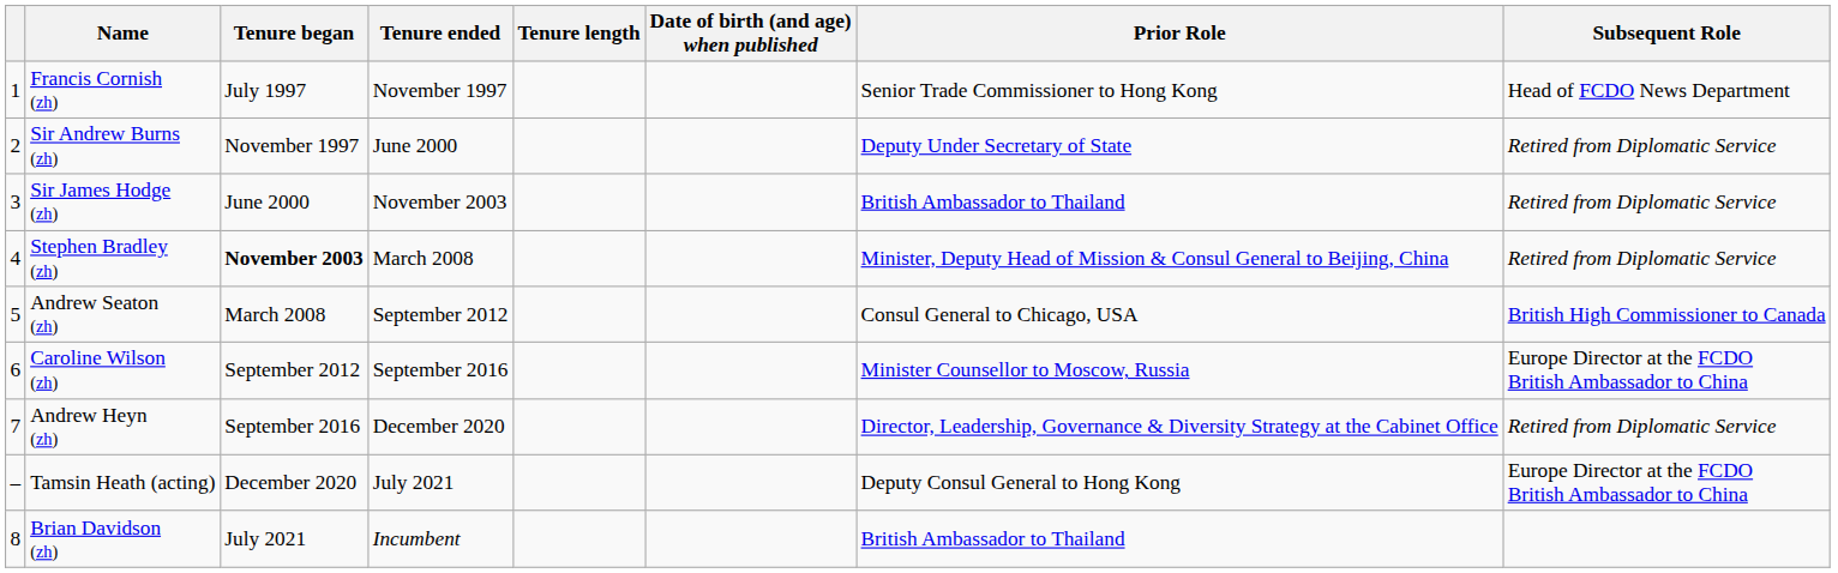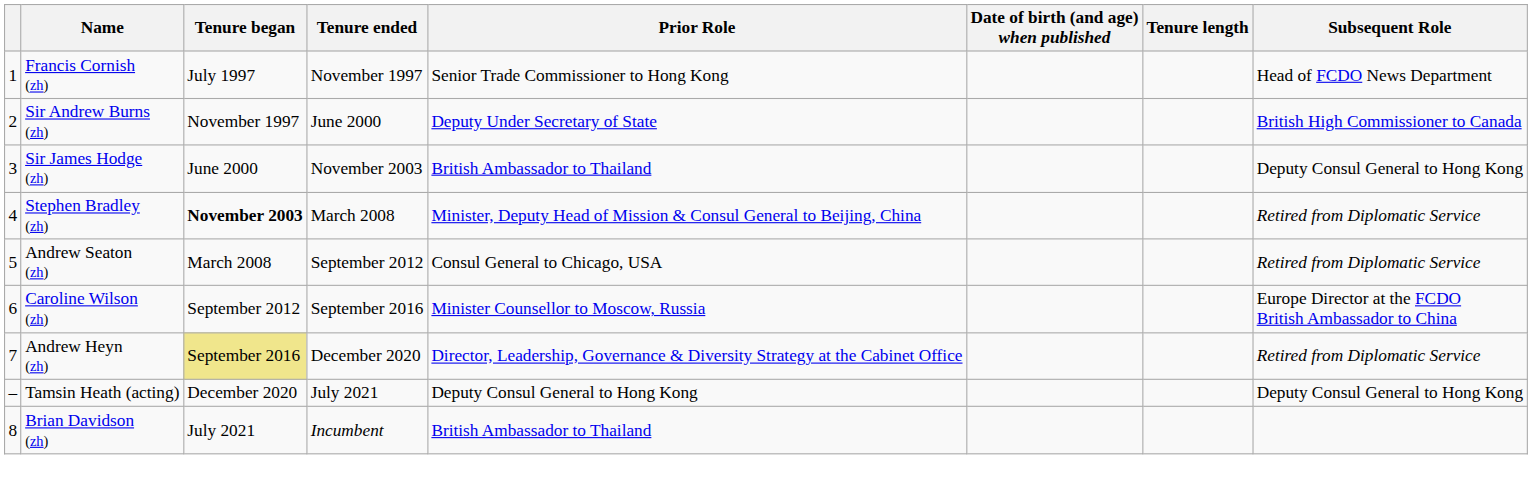columns swapped: Tenure length <-> Prior Role
Sir Andrew Burns (zh) | Subsequent Role: Retired from Diplomatic Service -> British High Commissioner to Canada
Sir James Hodge (zh) | Subsequent Role: Retired from Diplomatic Service -> Deputy Consul General to Hong Kong
Andrew Seaton (zh) | Subsequent Role: British High Commissioner to Canada -> Retired from Diplomatic Service
Andrew Heyn (zh) | Tenure began: no background -> khaki background
Tamsin Heath (acting) | Subsequent Role: Europe Director at the FCDO British Ambassador to China -> Deputy Consul General to Hong Kong
